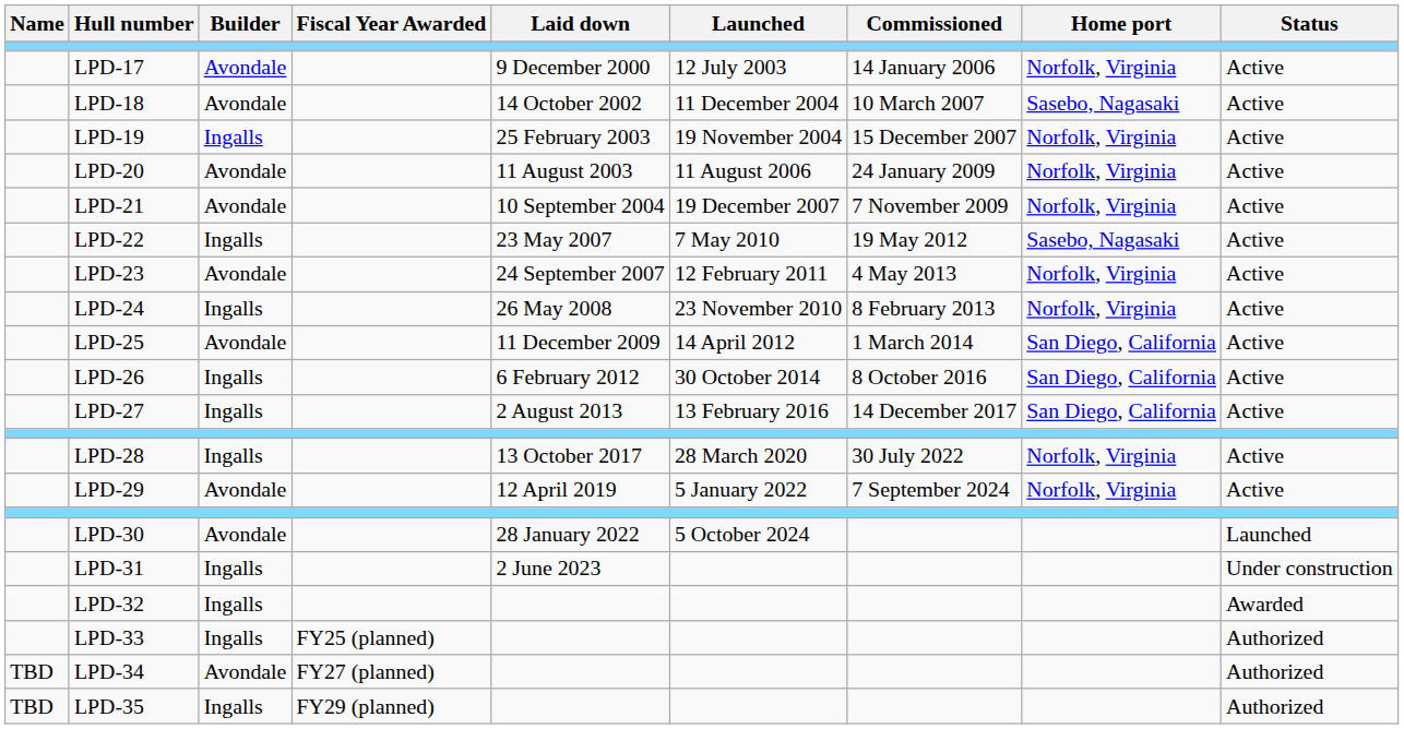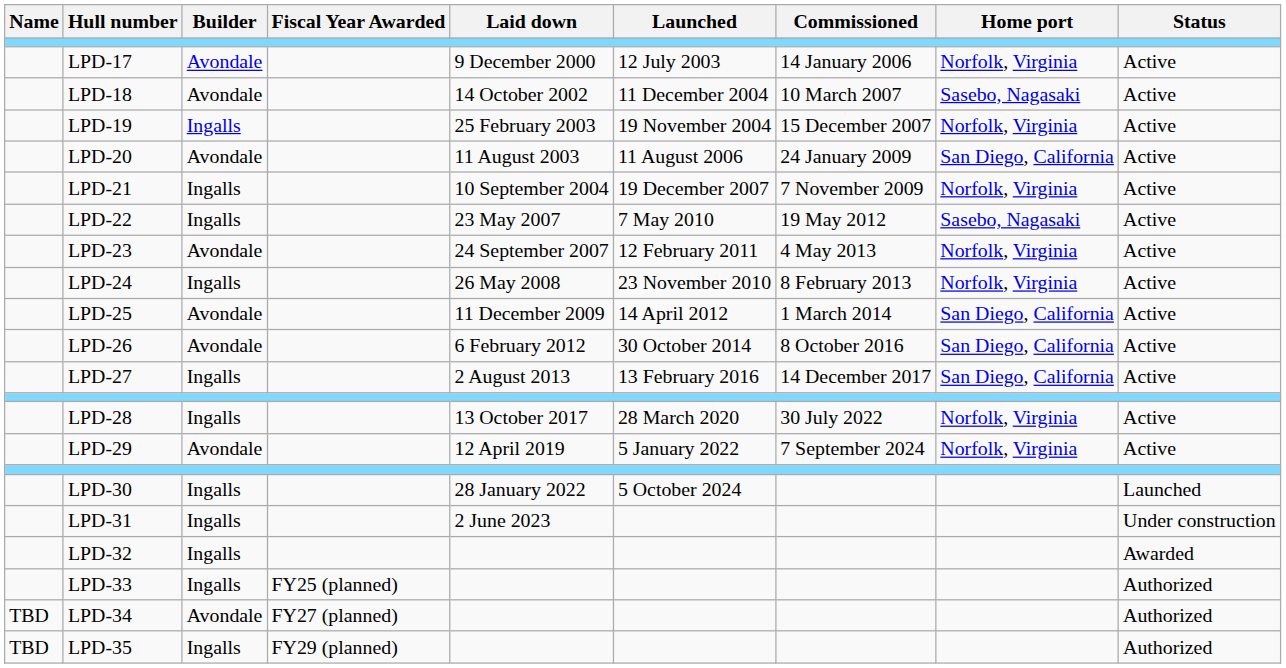LPD-20 | Home port: Norfolk, Virginia -> San Diego, California
LPD-21 | Builder: Avondale -> Ingalls
LPD-26 | Builder: Ingalls -> Avondale
LPD-30 | Builder: Avondale -> Ingalls
